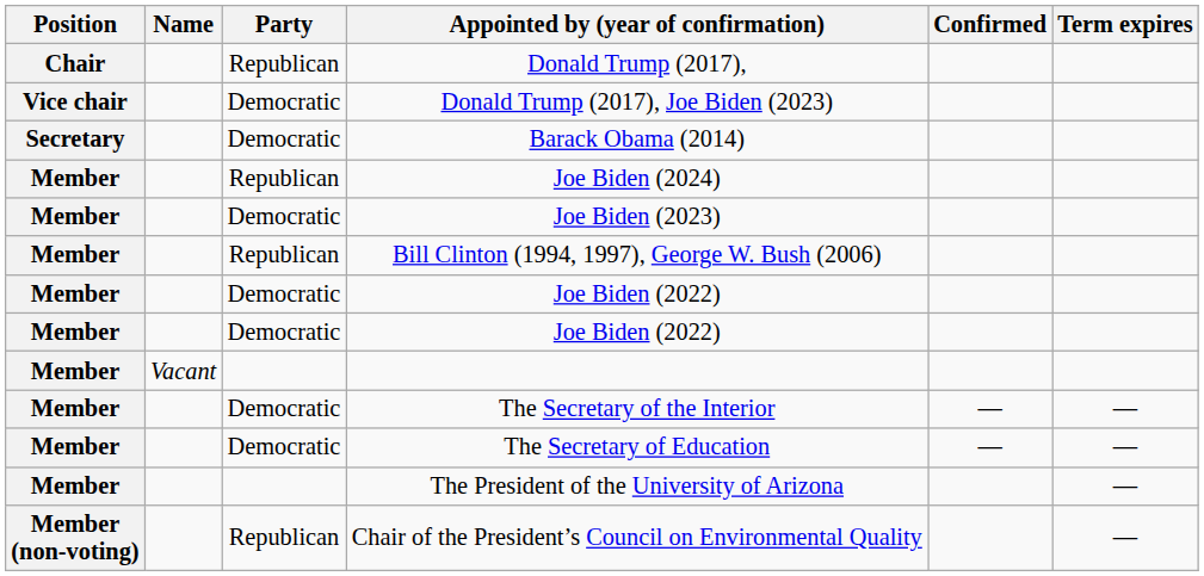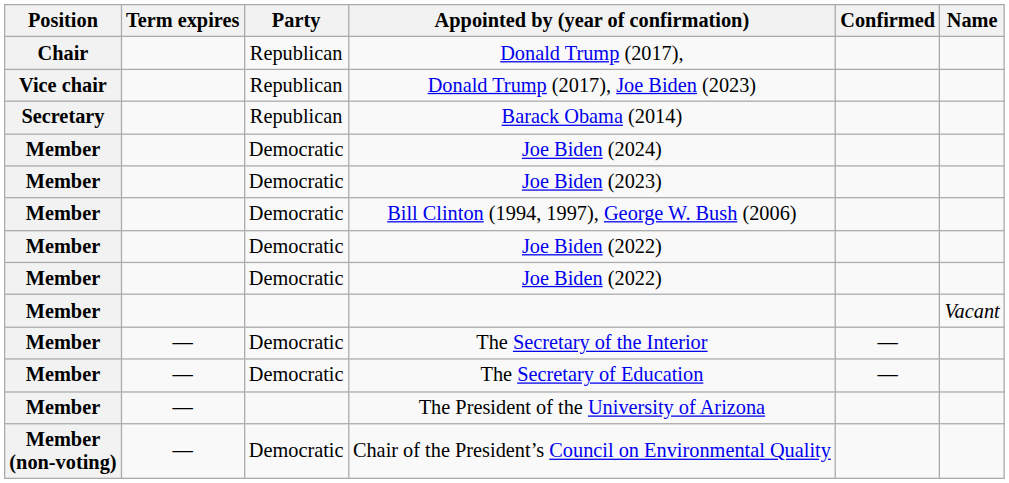columns swapped: Name <-> Term expires
Donald Trump (2017), Joe Biden (2023) | Party: Democratic -> Republican
Barack Obama (2014) | Party: Democratic -> Republican
Joe Biden (2024) | Party: Republican -> Democratic
Bill Clinton (1994, 1997), George W. Bush (2006) | Party: Republican -> Democratic
Chair of the President’s Council on Environmental Quality | Party: Republican -> Democratic
